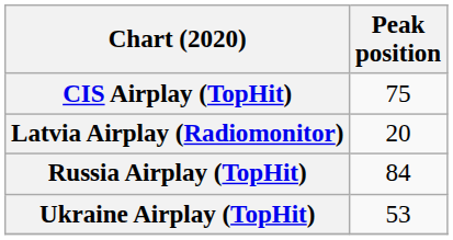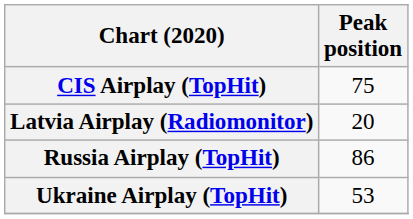Russia Airplay (TopHit) | Peak position: 84 -> 86
